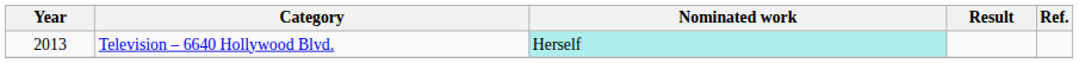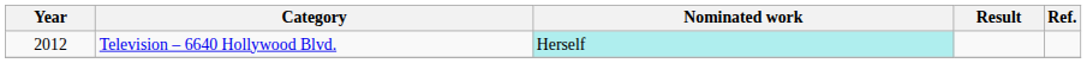Television – 6640 Hollywood Blvd. | Year: 2013 -> 2012
